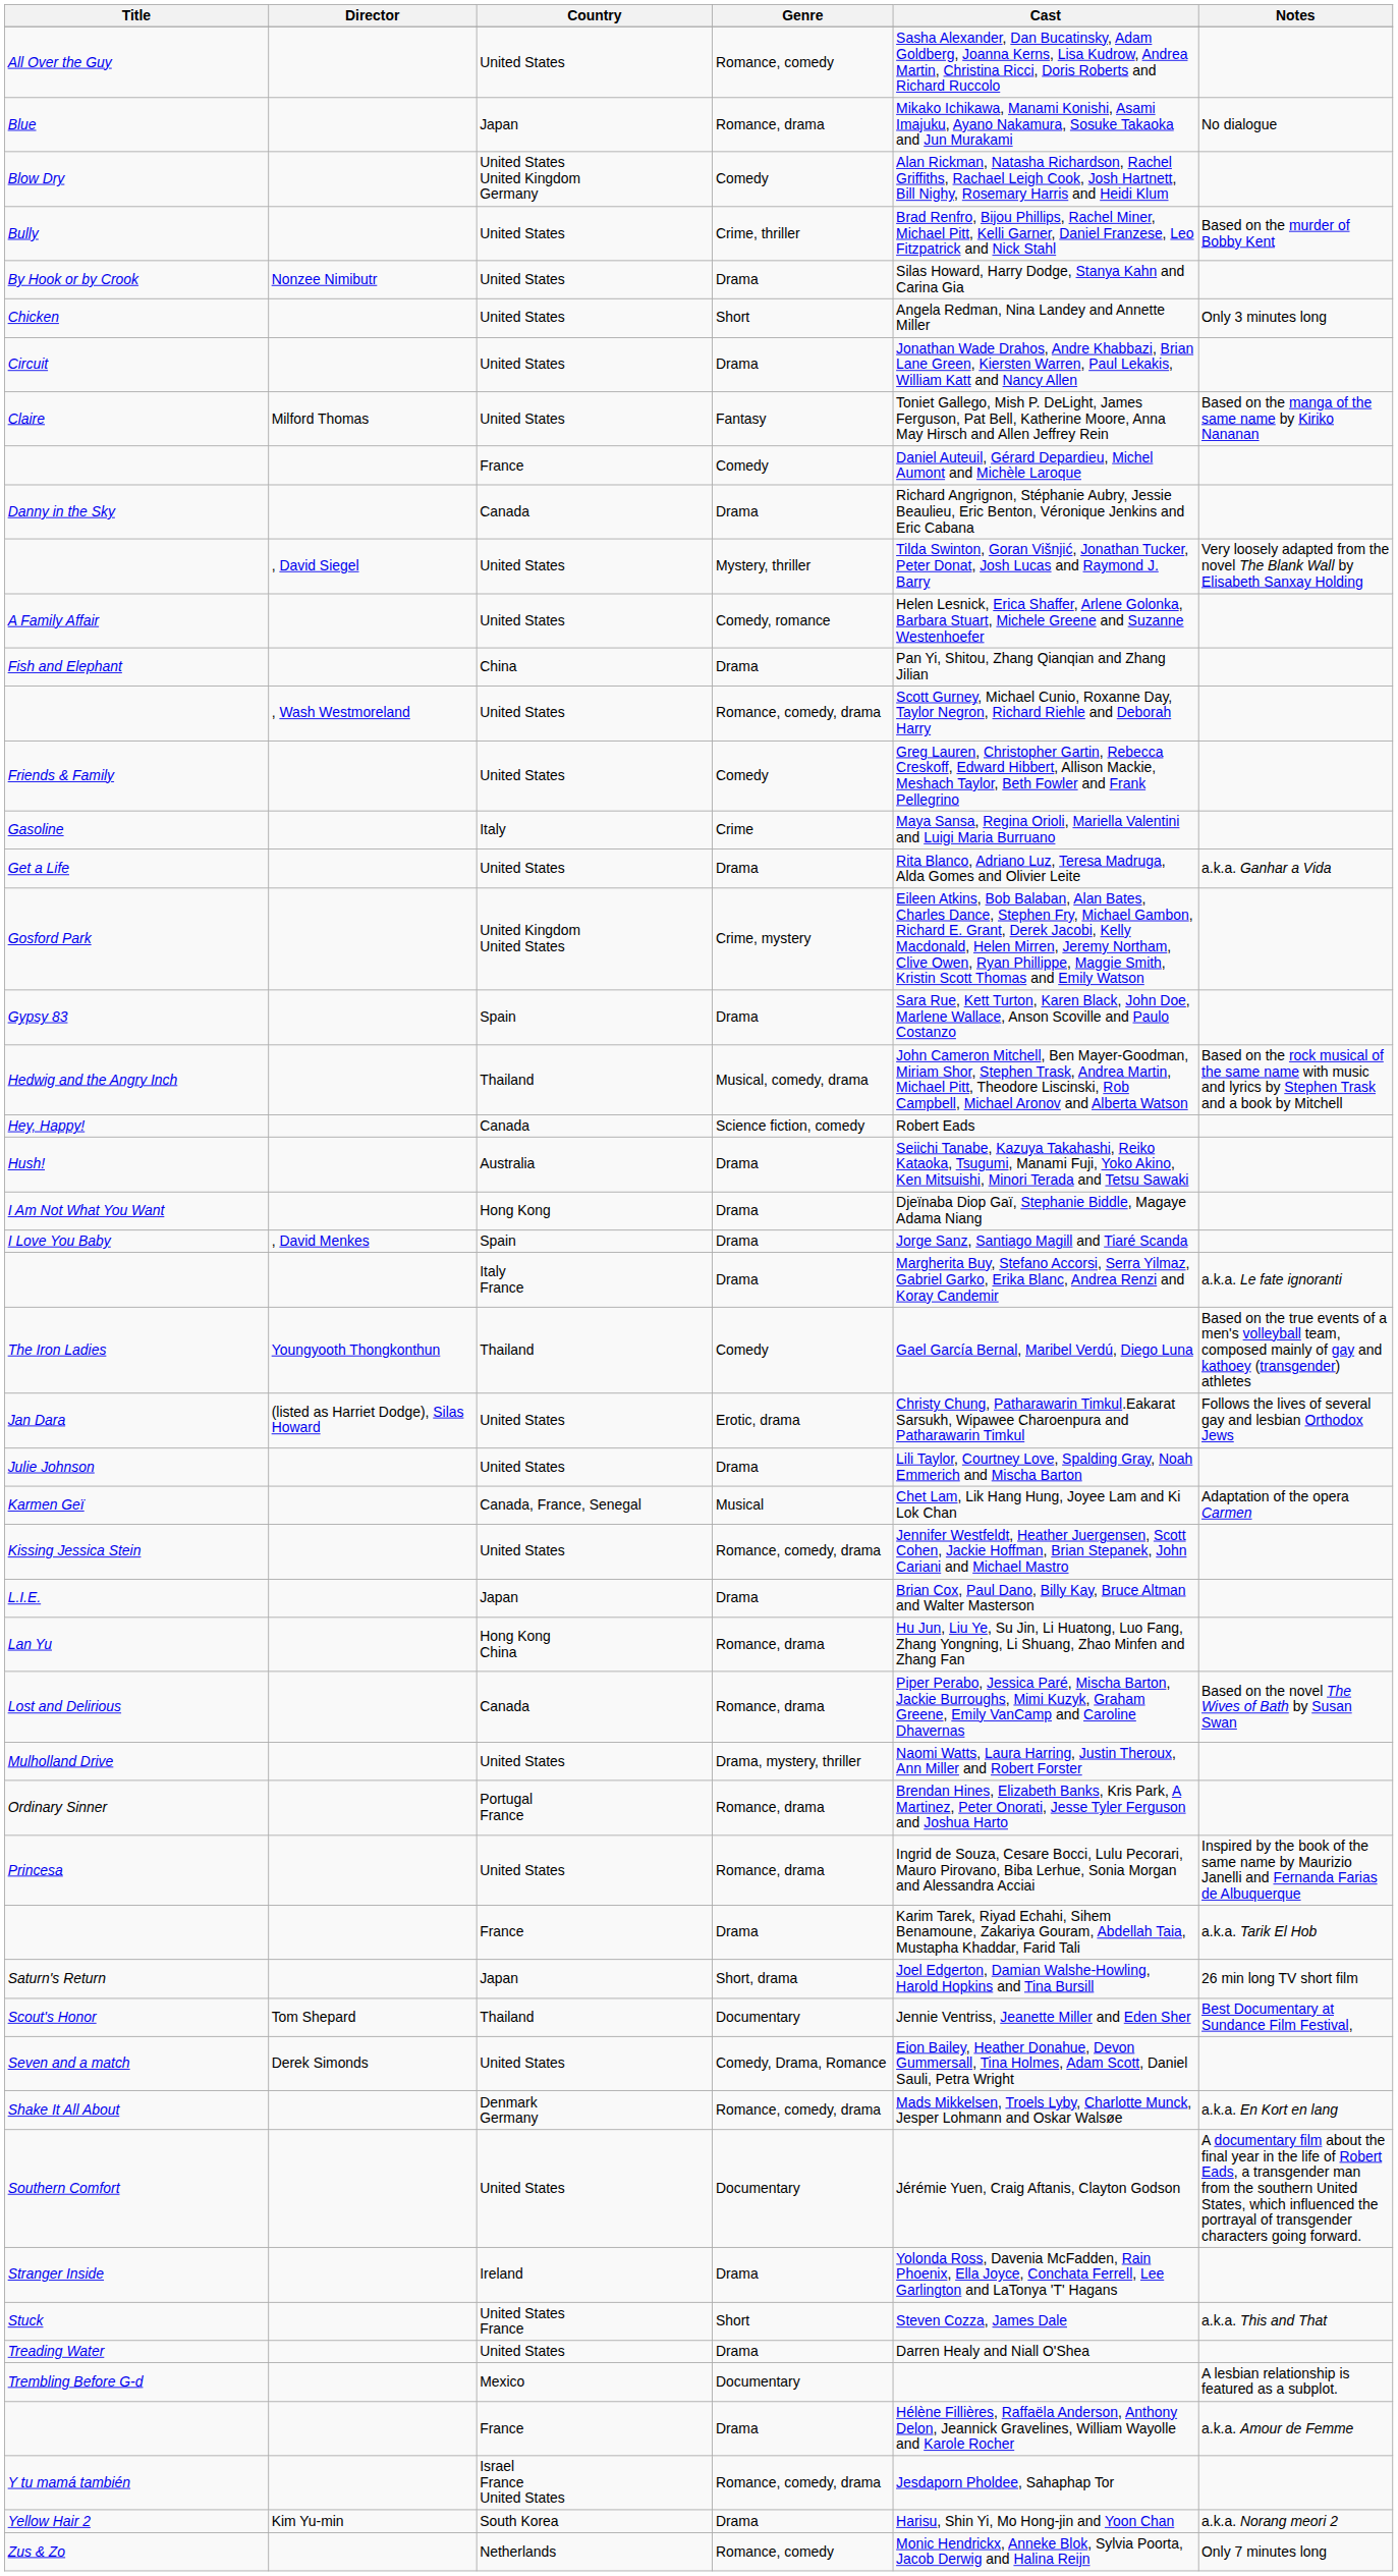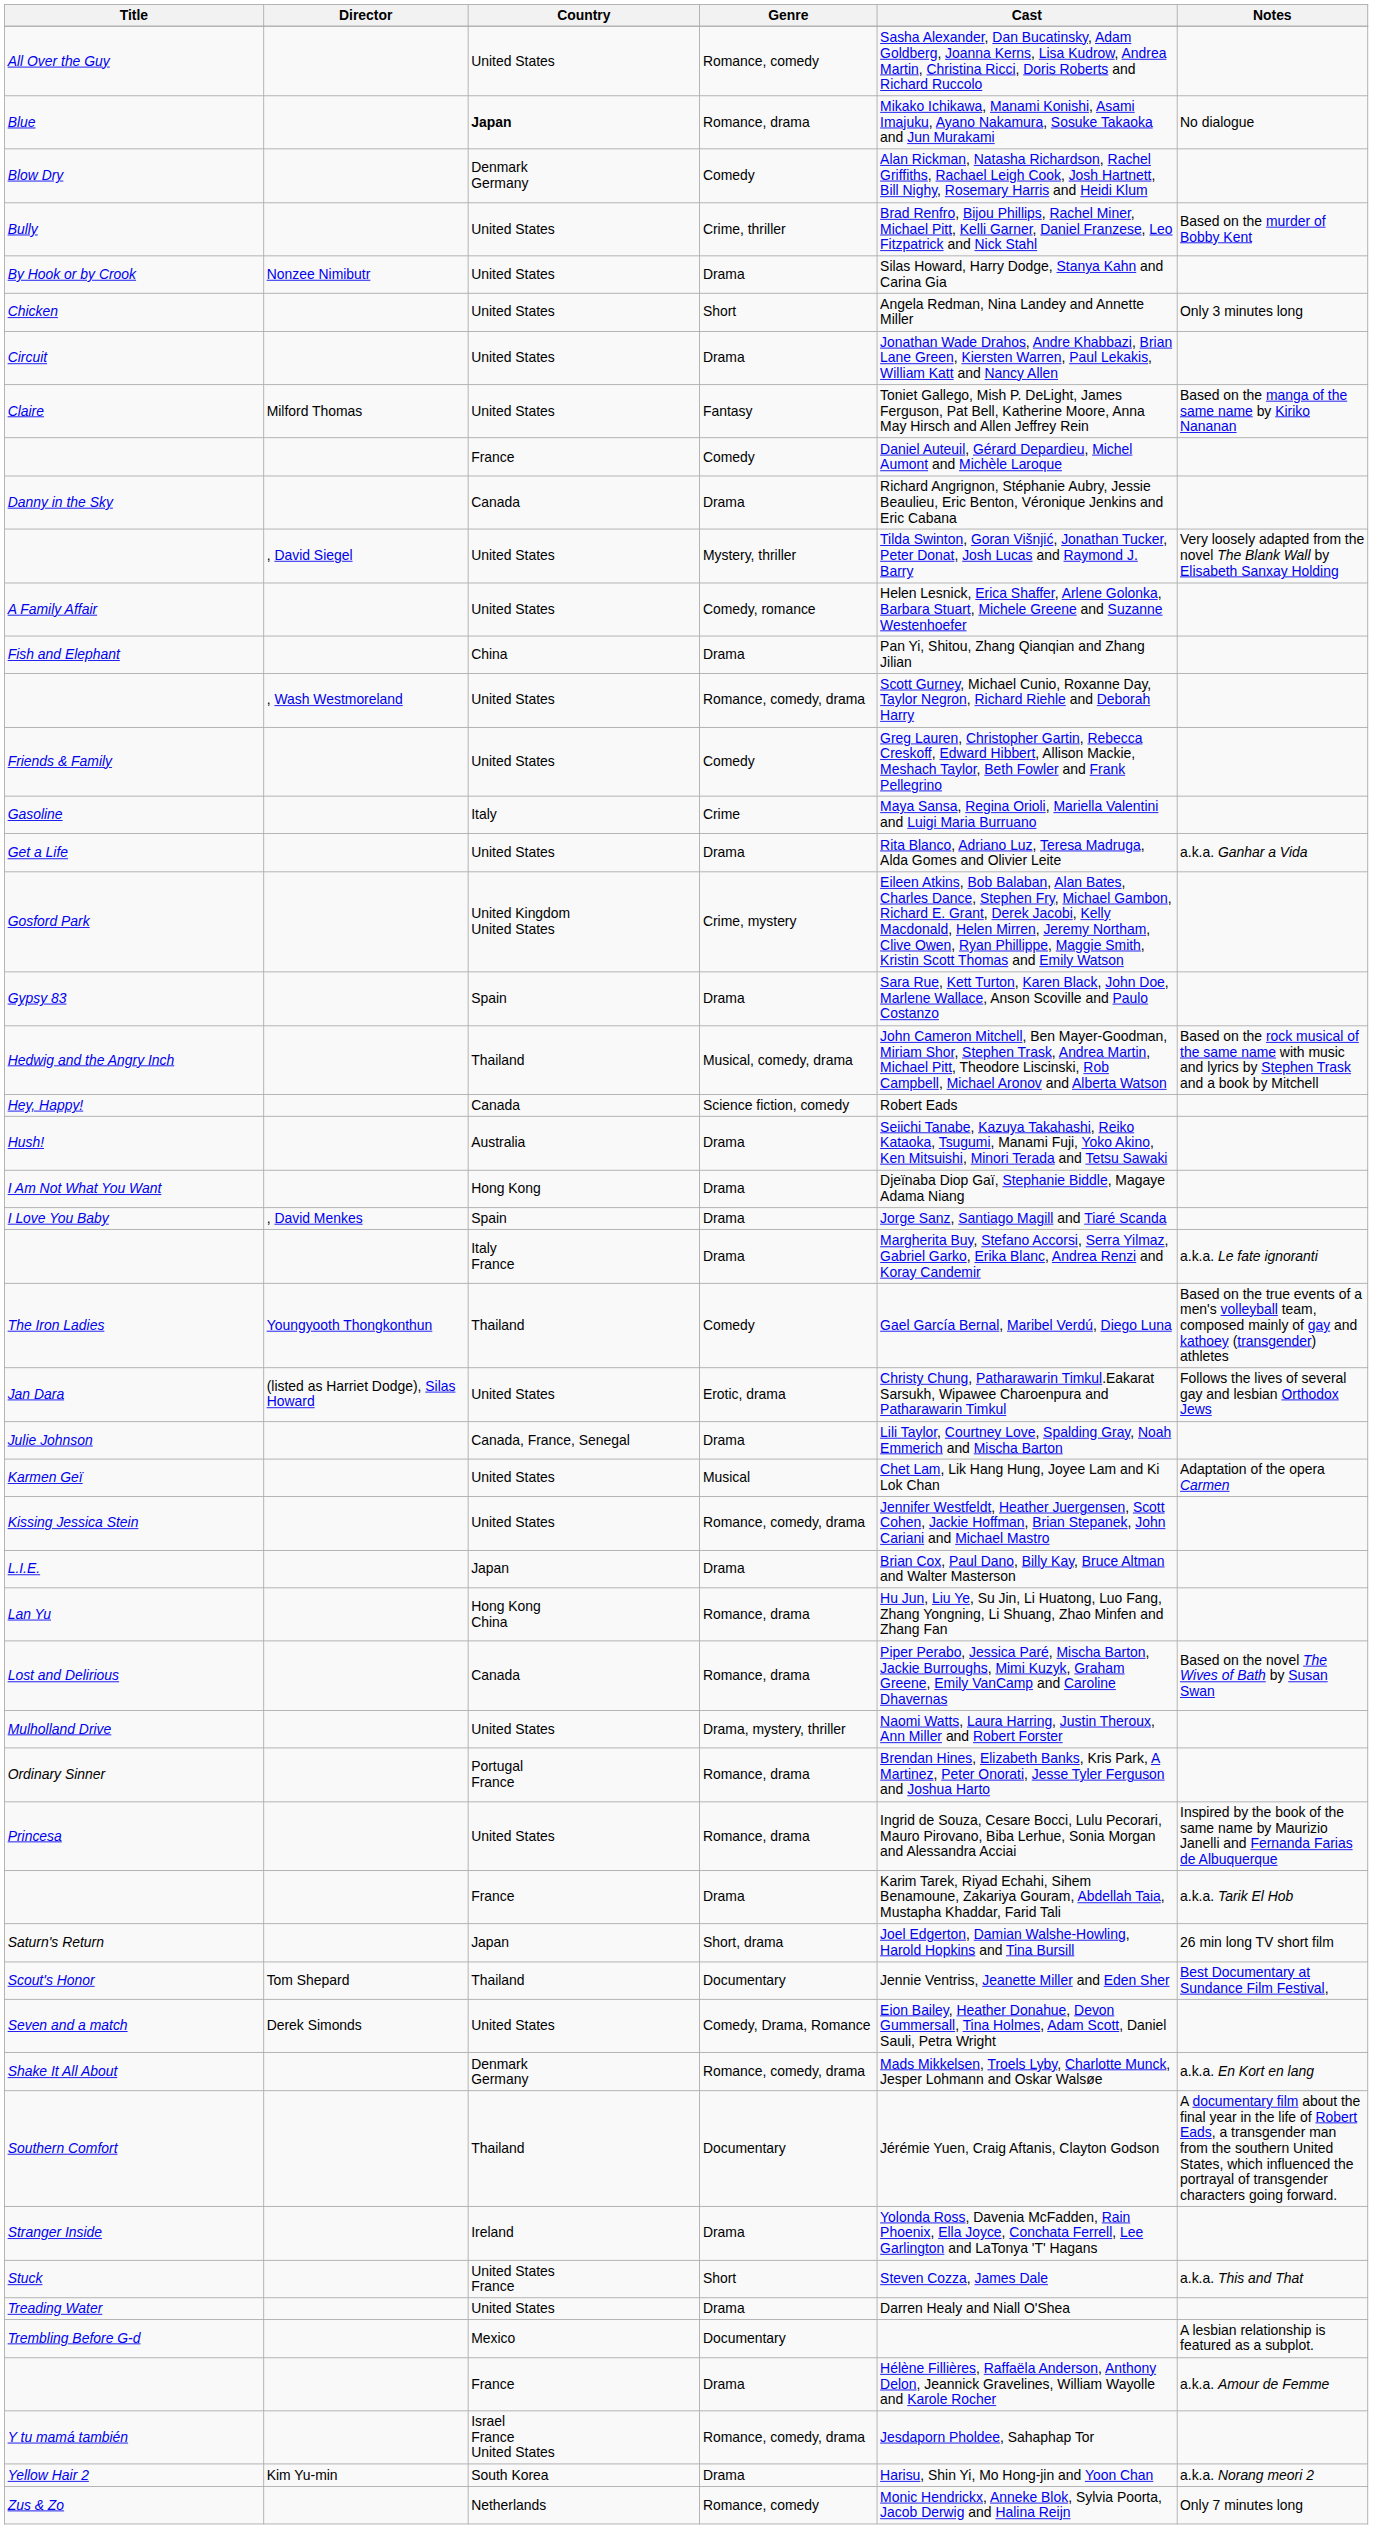Blue | Country: normal -> bold
Blow Dry | Country: United States United Kingdom Germany -> Denmark Germany
Julie Johnson | Country: United States -> Canada, France, Senegal
Karmen Geï | Country: Canada, France, Senegal -> United States
Southern Comfort | Country: United States -> Thailand
